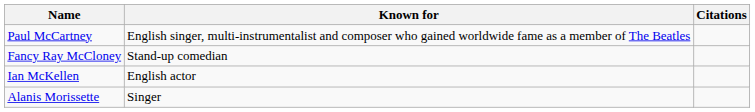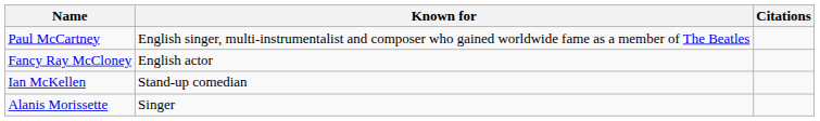Fancy Ray McCloney | Known for: Stand-up comedian -> English actor
Ian McKellen | Known for: English actor -> Stand-up comedian
